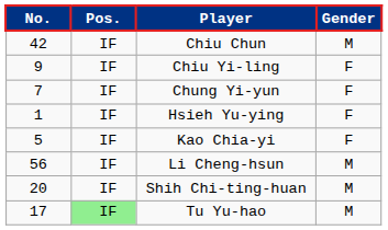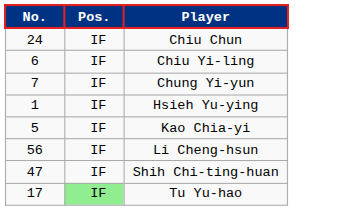- column: Gender | M | F | F | F | F | M | M | M
Chiu Chun | No.: 42 -> 24
Chiu Yi-ling | No.: 9 -> 6
Shih Chi-ting-huan | No.: 20 -> 47
